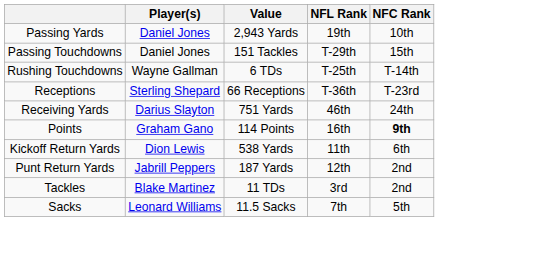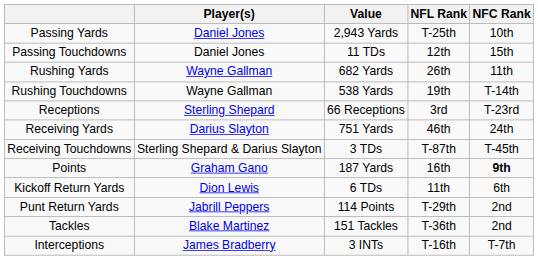Passing Yards | NFL Rank: 19th -> T-25th
Passing Touchdowns | Value: 151 Tackles -> 11 TDs
Passing Touchdowns | NFL Rank: T-29th -> 12th
+ row: Rushing Yards | Wayne Gallman | 682 Yards | 26th | 11th
Rushing Touchdowns | Value: 6 TDs -> 538 Yards
Rushing Touchdowns | NFL Rank: T-25th -> 19th
Receptions | NFL Rank: T-36th -> 3rd
+ row: Receiving Touchdowns | Sterling Shepard & Darius Slayton | 3 TDs | T-87th | T-45th
Points | Value: 114 Points -> 187 Yards
Kickoff Return Yards | Value: 538 Yards -> 6 TDs
Punt Return Yards | Value: 187 Yards -> 114 Points
Punt Return Yards | NFL Rank: 12th -> T-29th
Tackles | Value: 11 TDs -> 151 Tackles
Tackles | NFL Rank: 3rd -> T-36th
- row: Sacks | Leonard Williams | 11.5 Sacks | 7th | 5th
+ row: Interceptions | James Bradberry | 3 INTs | T-16th | T-7th
